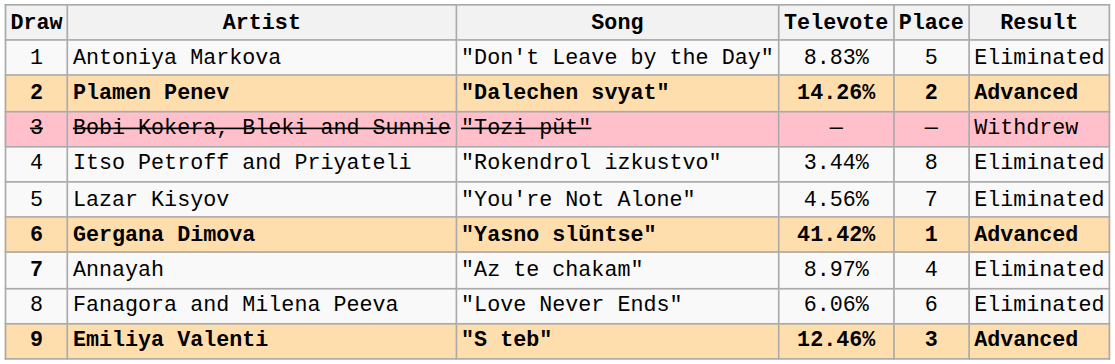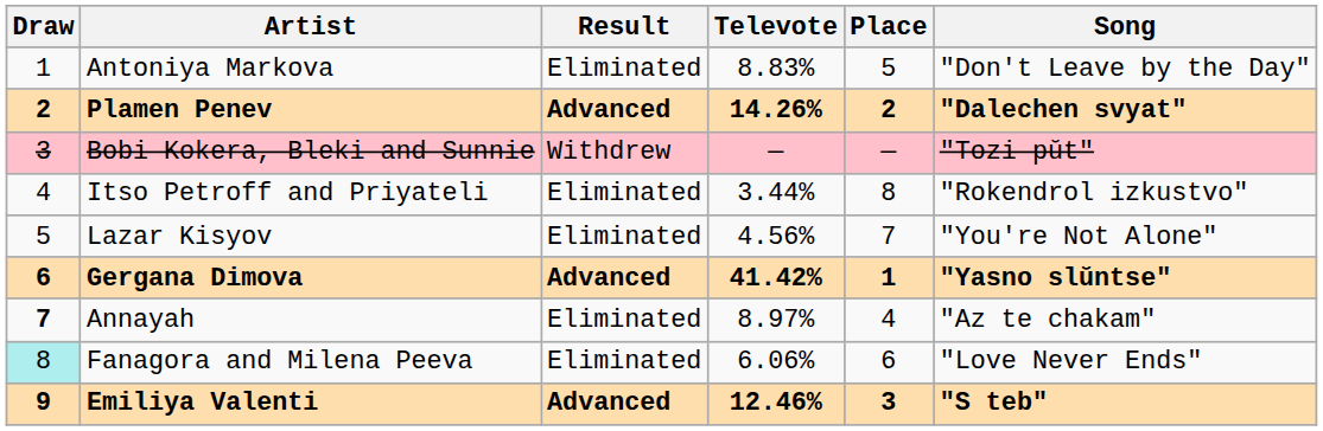columns swapped: Song <-> Result
Fanagora and Milena Peeva | Draw: no background -> paleturquoise background
